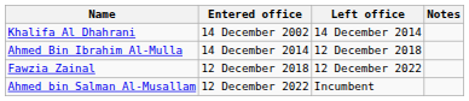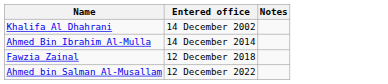- column: Left office | 14 December 2014 | 12 December 2018 | 12 December 2022 | Incumbent
